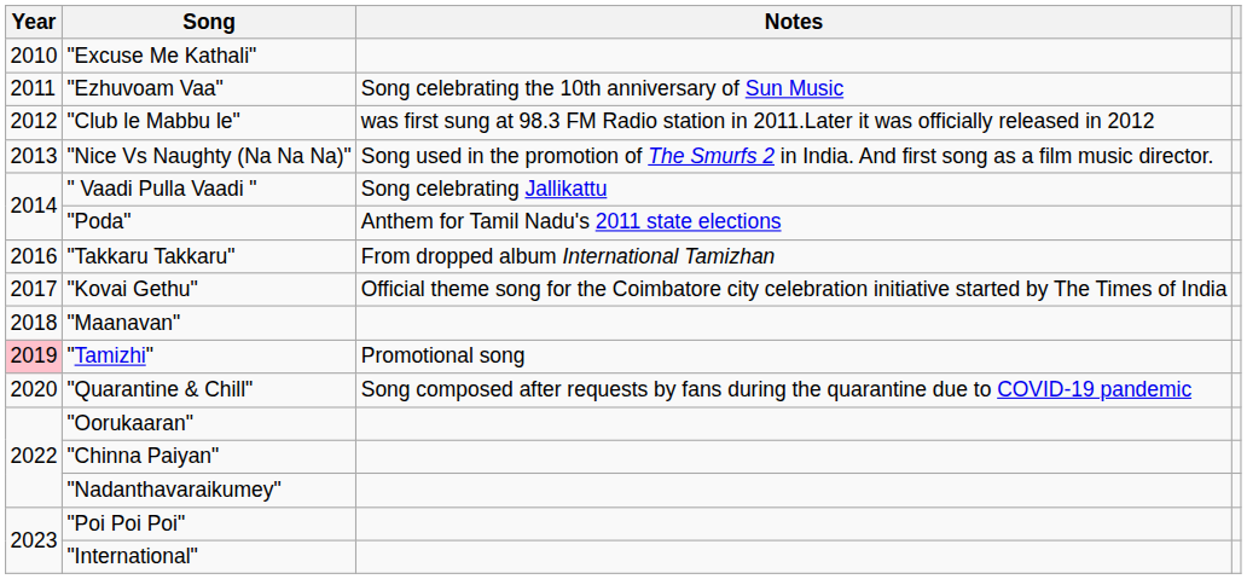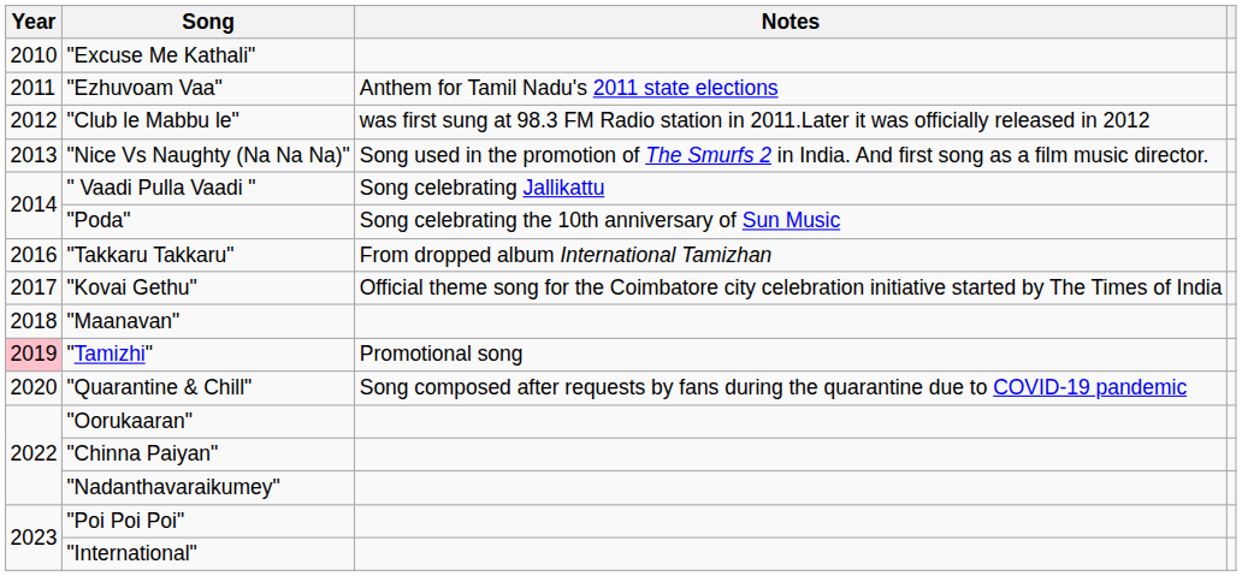"Ezhuvoam Vaa" | Notes: Song celebrating the 10th anniversary of Sun Music -> Anthem for Tamil Nadu's 2011 state elections
"Poda" | Notes: Anthem for Tamil Nadu's 2011 state elections -> Song celebrating the 10th anniversary of Sun Music
